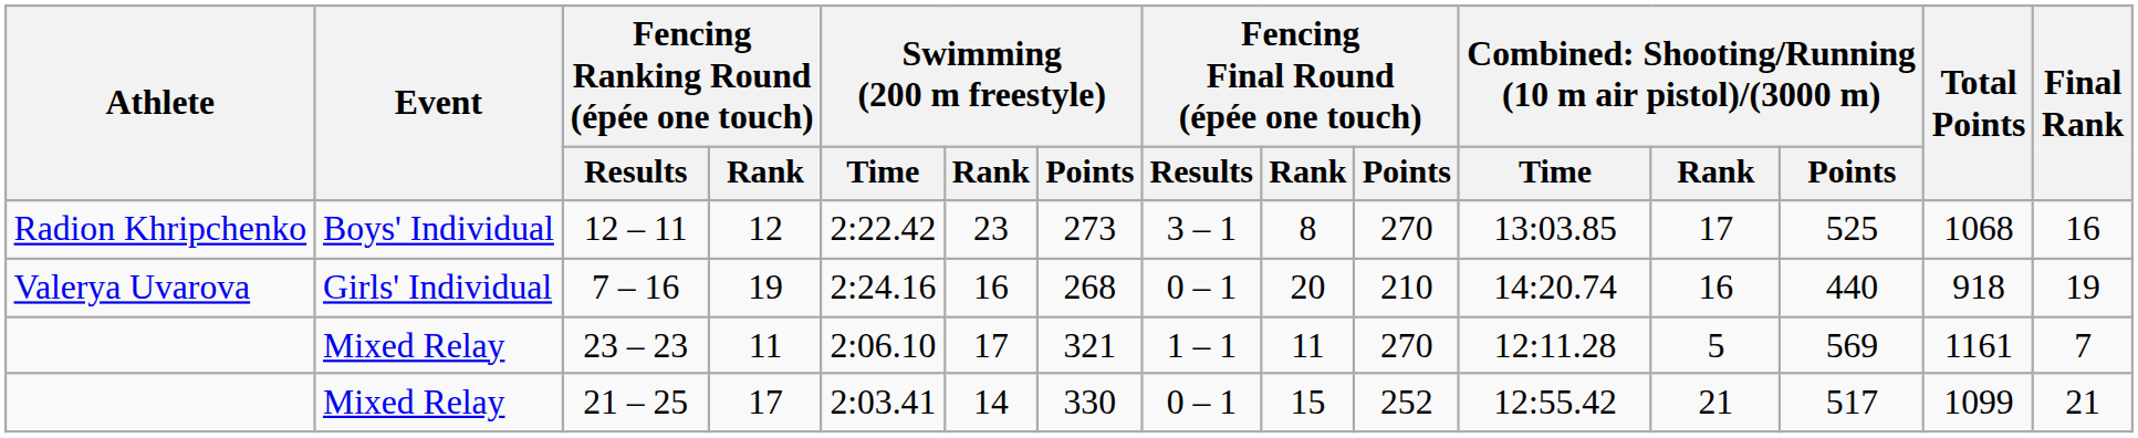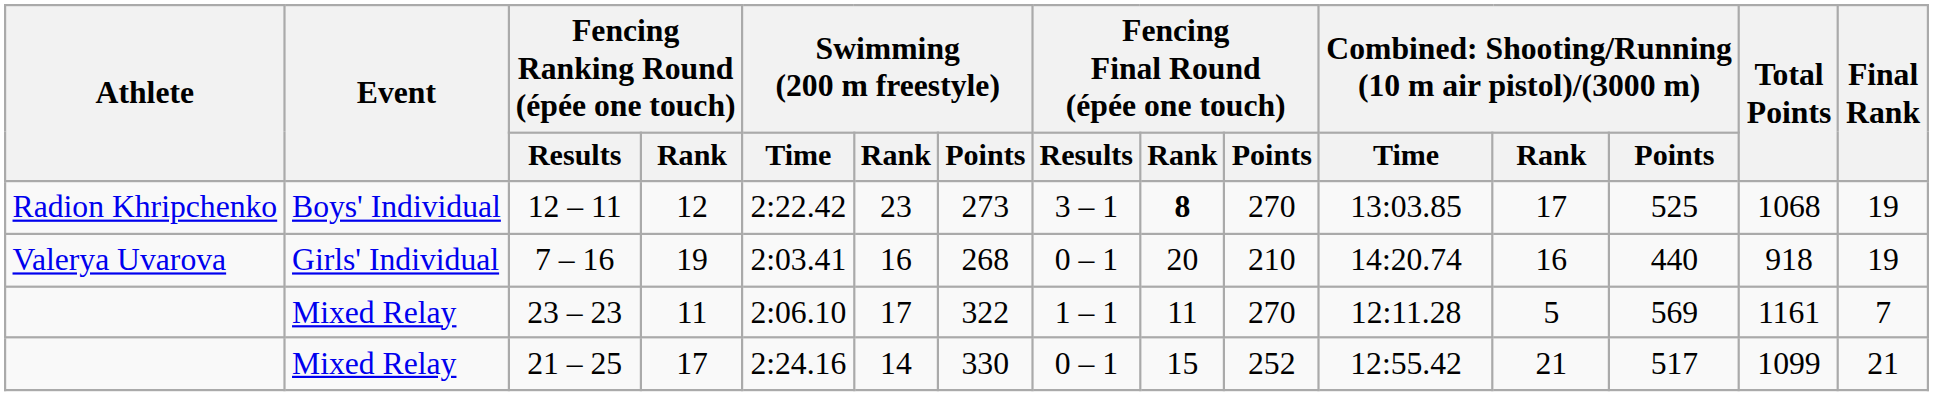12 – 11 | Fencing Final Round (épée one touch) / Rank: normal -> bold
12 – 11 | Final Rank: 16 -> 19
7 – 16 | Swimming (200 m freestyle) / Time: 2:24.16 -> 2:03.41
23 – 23 | Swimming (200 m freestyle) / Points: 321 -> 322
21 – 25 | Swimming (200 m freestyle) / Time: 2:03.41 -> 2:24.16
